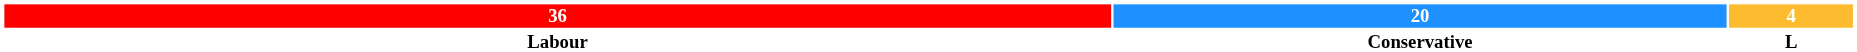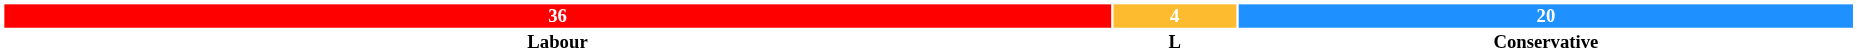columns swapped: 20 <-> 4
